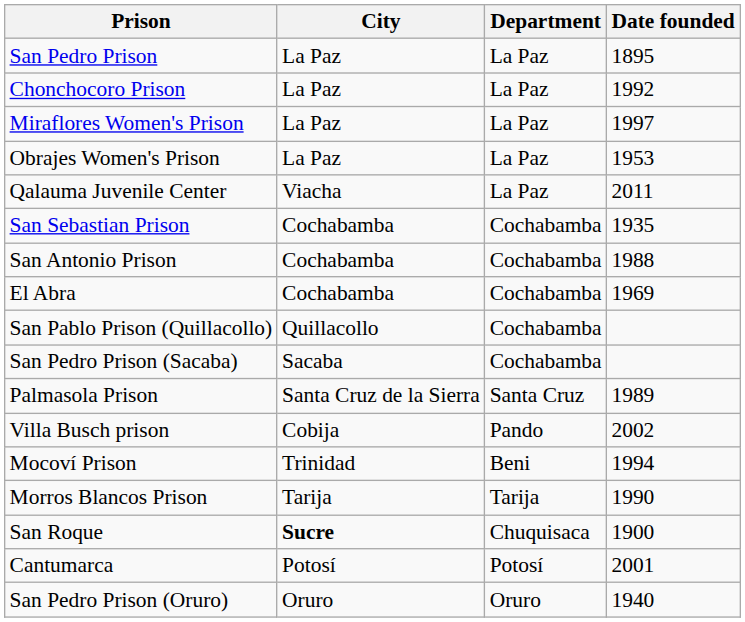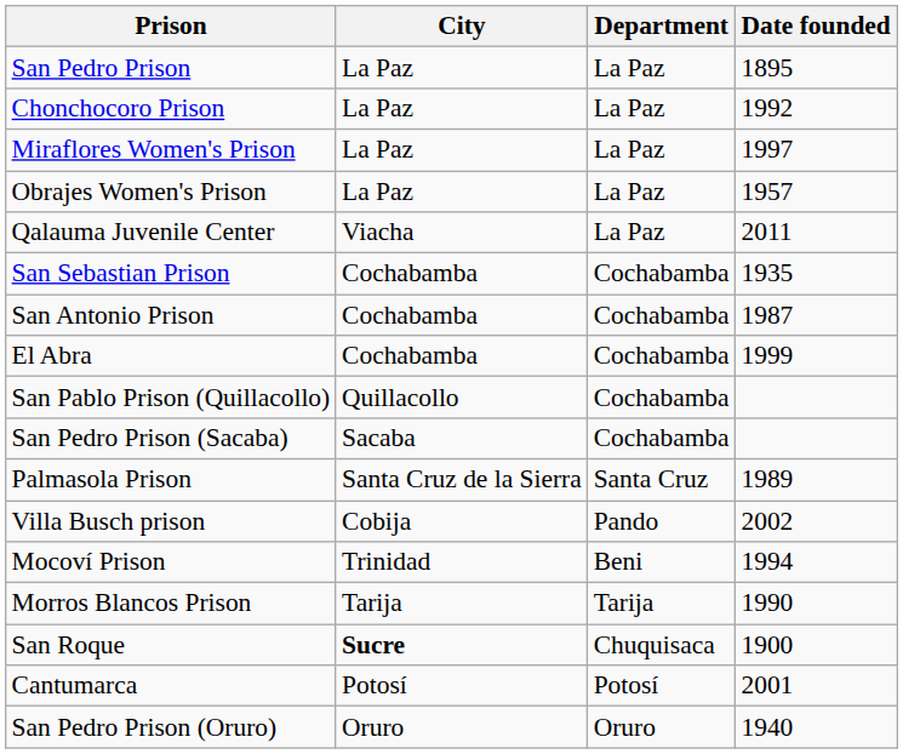Obrajes Women's Prison | Date founded: 1953 -> 1957
San Antonio Prison | Date founded: 1988 -> 1987
El Abra | Date founded: 1969 -> 1999
